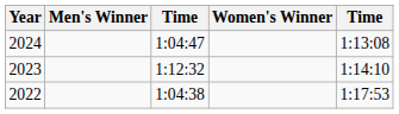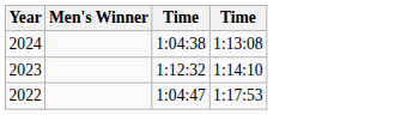- column: Women's Winner
2024 | column 3: 1:04:47 -> 1:04:38
2022 | column 3: 1:04:38 -> 1:04:47
